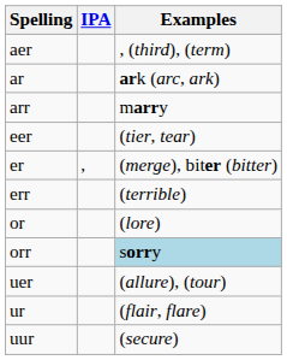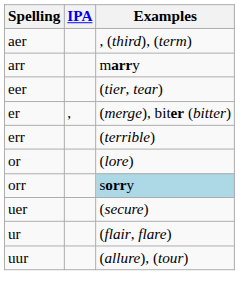- row: ar | ark (arc, ark)
uer | Examples: (allure), (tour) -> (secure)
uur | Examples: (secure) -> (allure), (tour)
